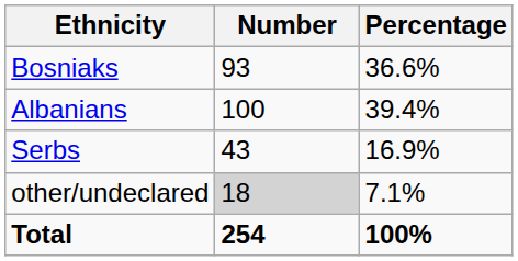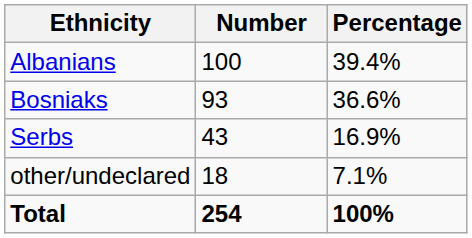rows swapped: Albanians <-> Bosniaks
other/undeclared | Number: lightgrey background -> no background
